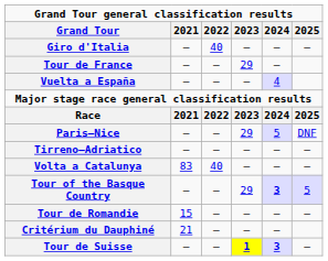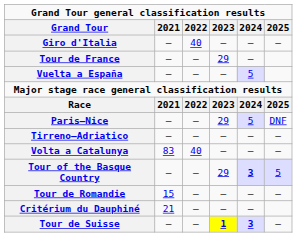Vuelta a España | 2024: 4 -> 5
